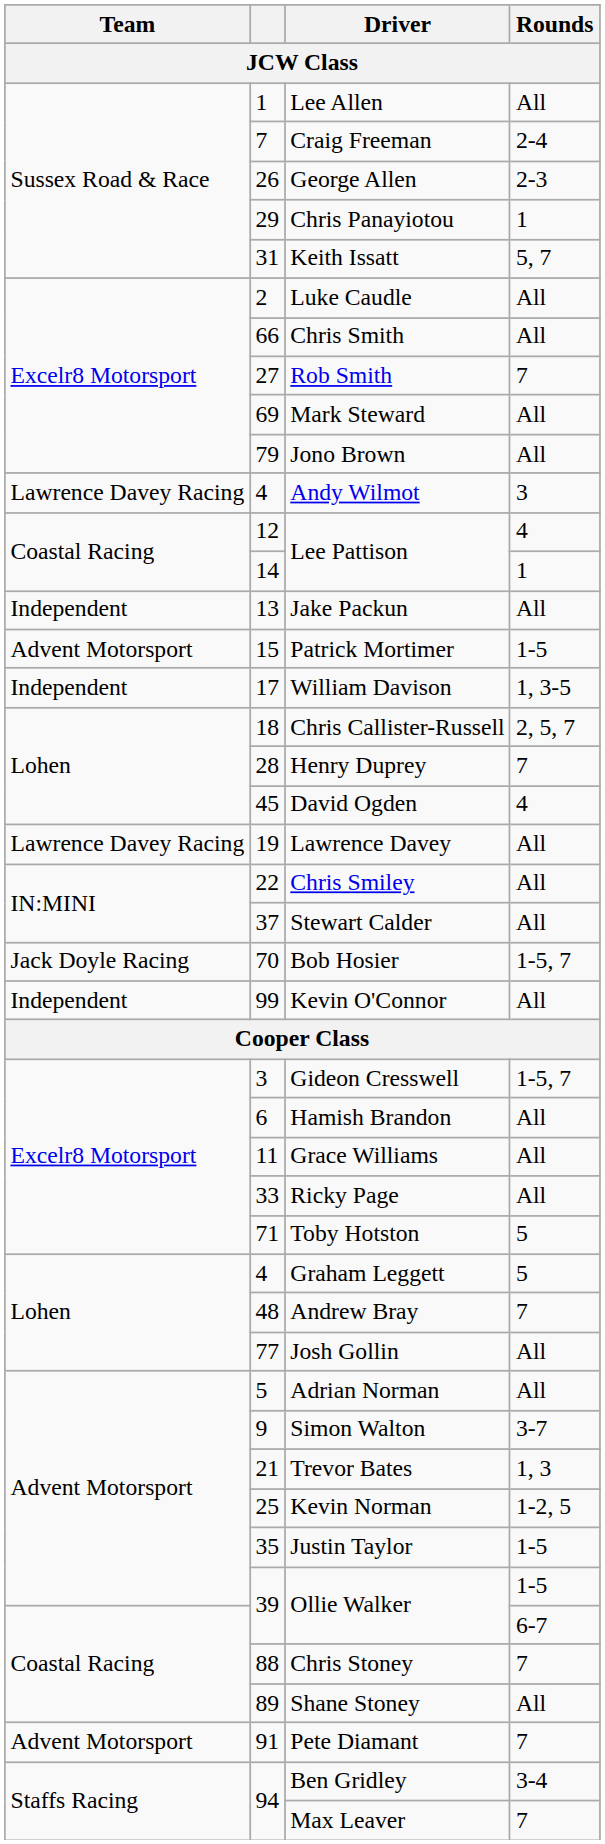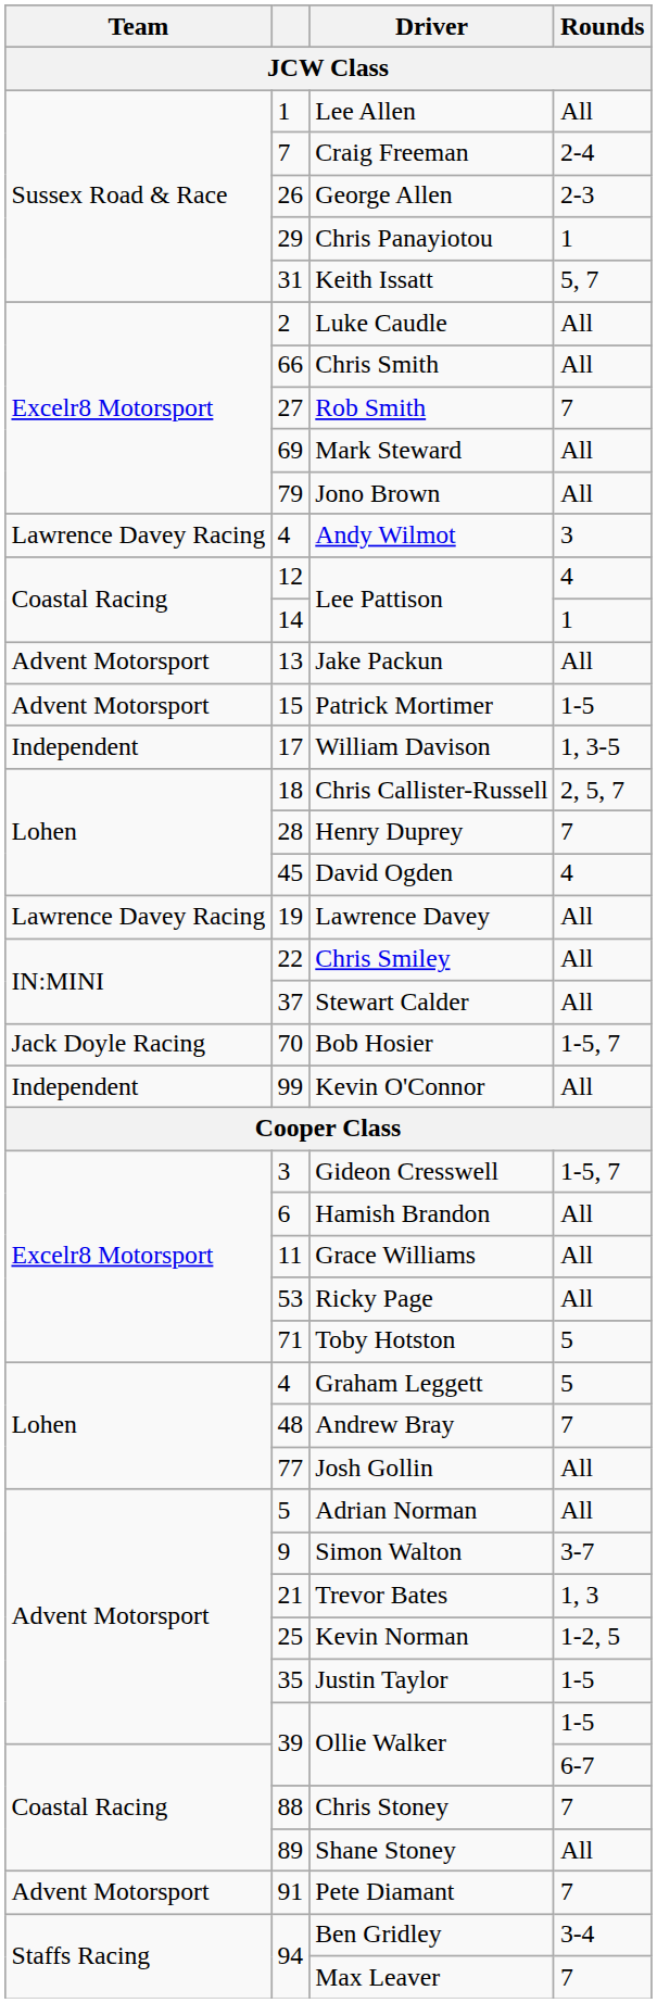Jake Packun | Team: Independent -> Advent Motorsport
Ricky Page | column 2: 33 -> 53
